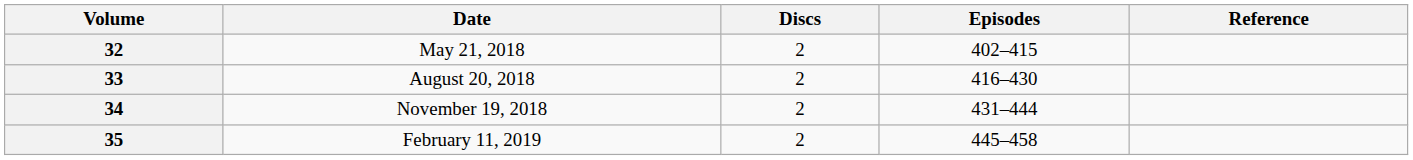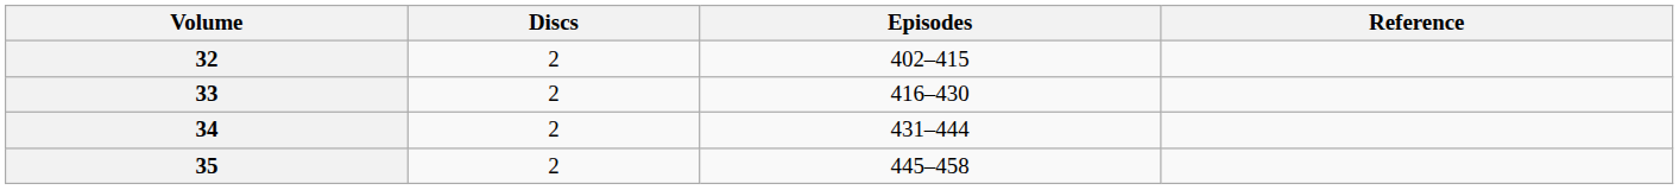- column: Date | May 21, 2018 | August 20, 2018 | November 19, 2018 | February 11, 2019
